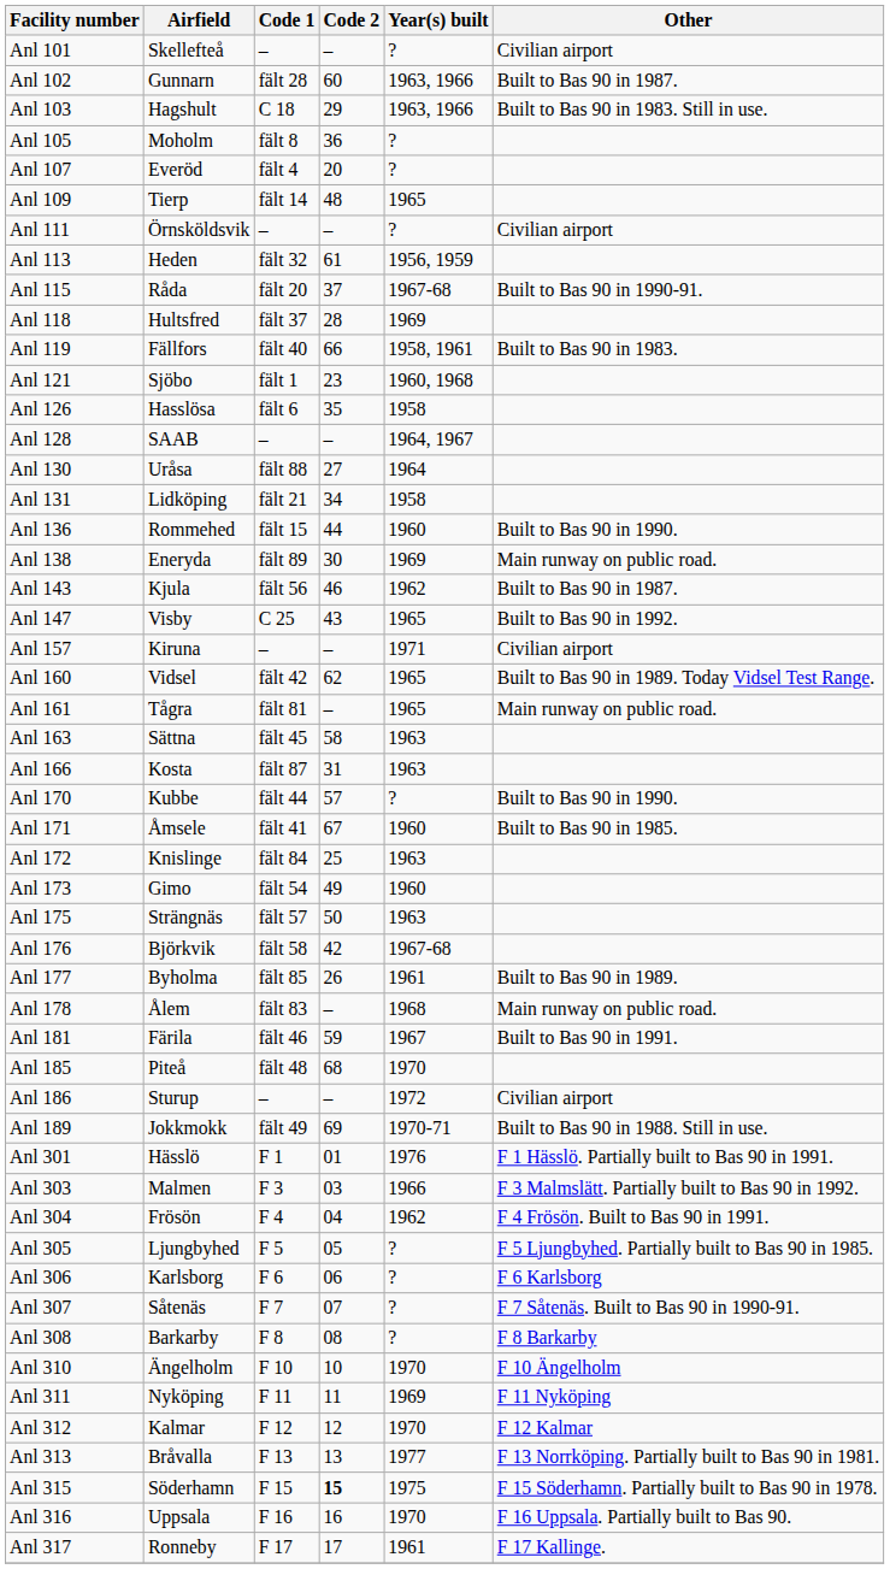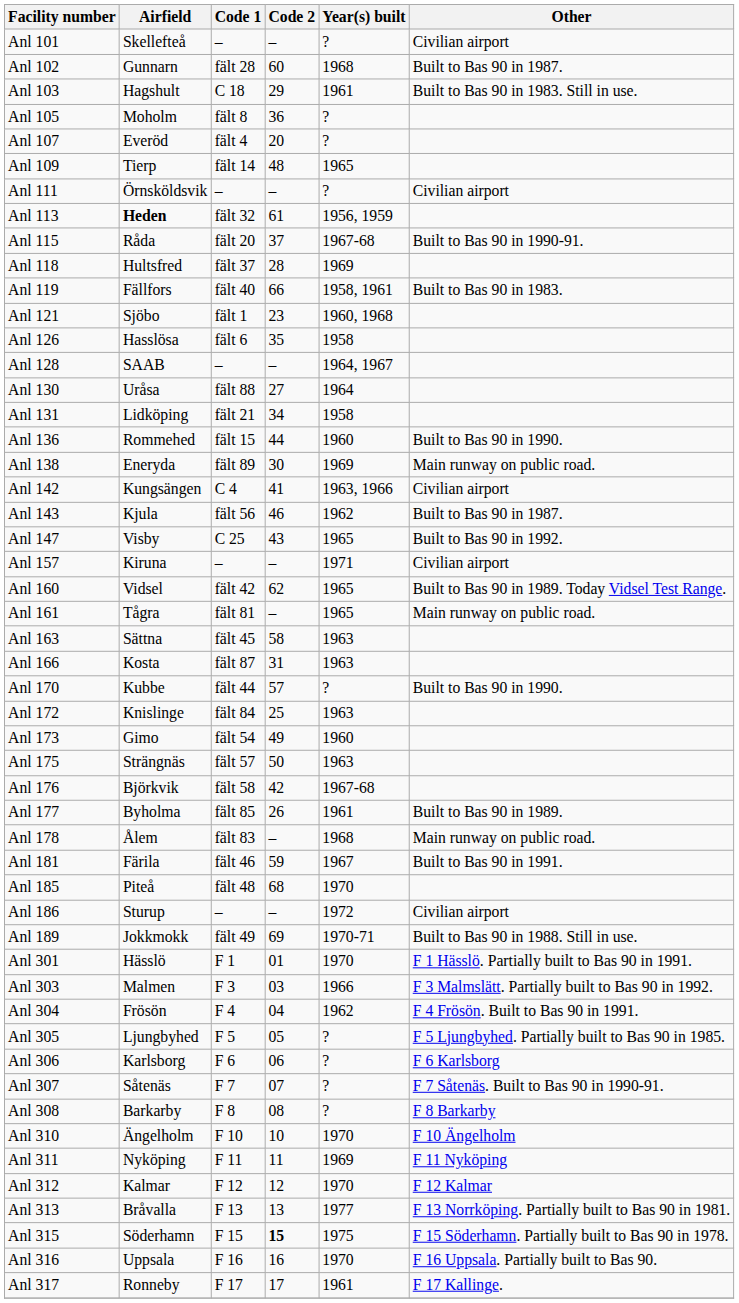Anl 102 | Year(s) built: 1963, 1966 -> 1968
Anl 103 | Year(s) built: 1963, 1966 -> 1961
Anl 113 | Airfield: normal -> bold
+ row: Anl 142 | Kungsängen | C 4 | 41 | 1963, 1966 | Civilian airport
- row: Anl 171 | Åmsele | fält 41 | 67 | 1960 | Built to Bas 90 in 1985.
Anl 301 | Year(s) built: 1976 -> 1970
